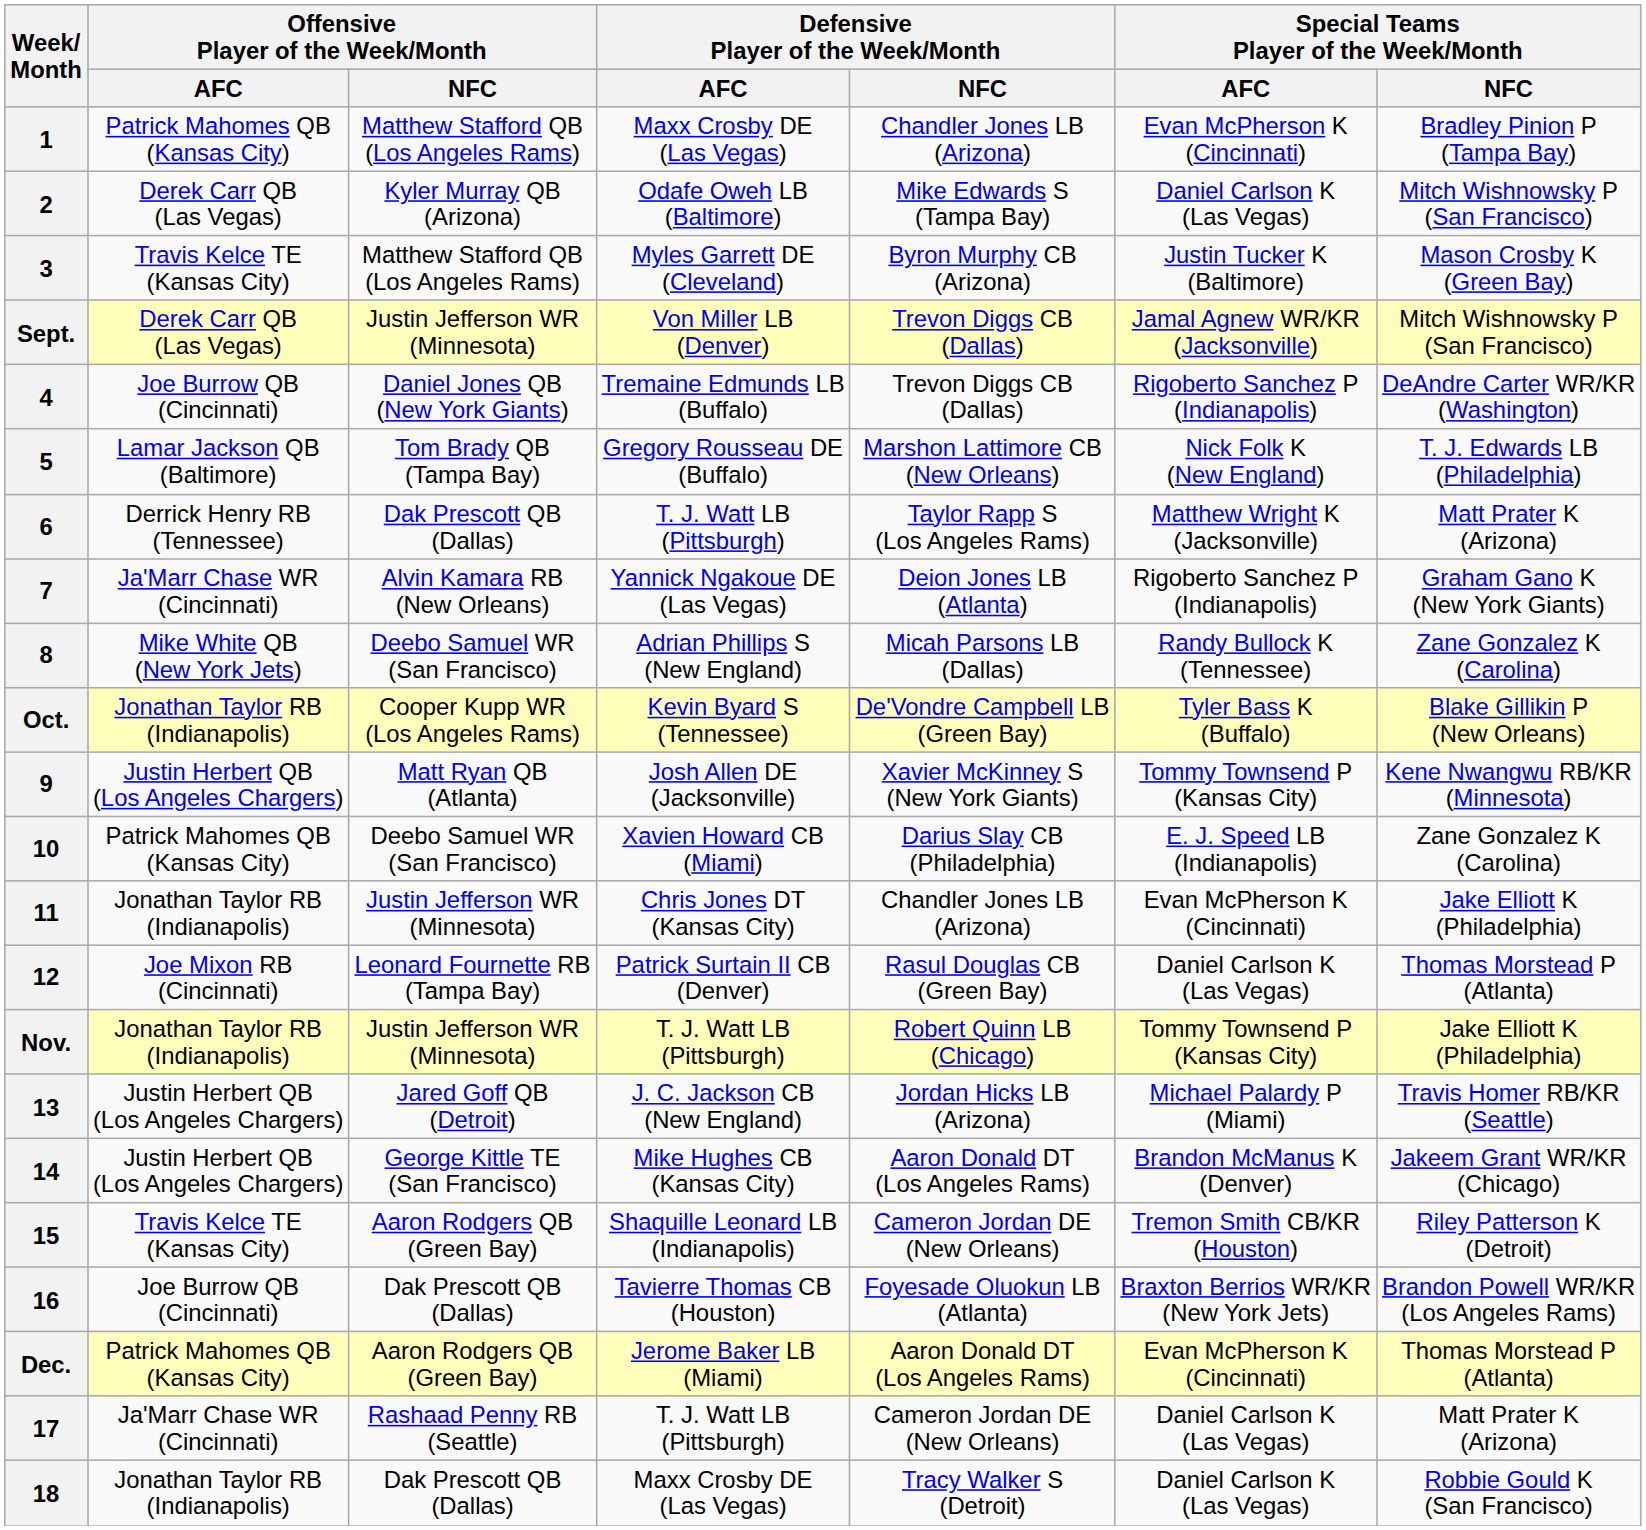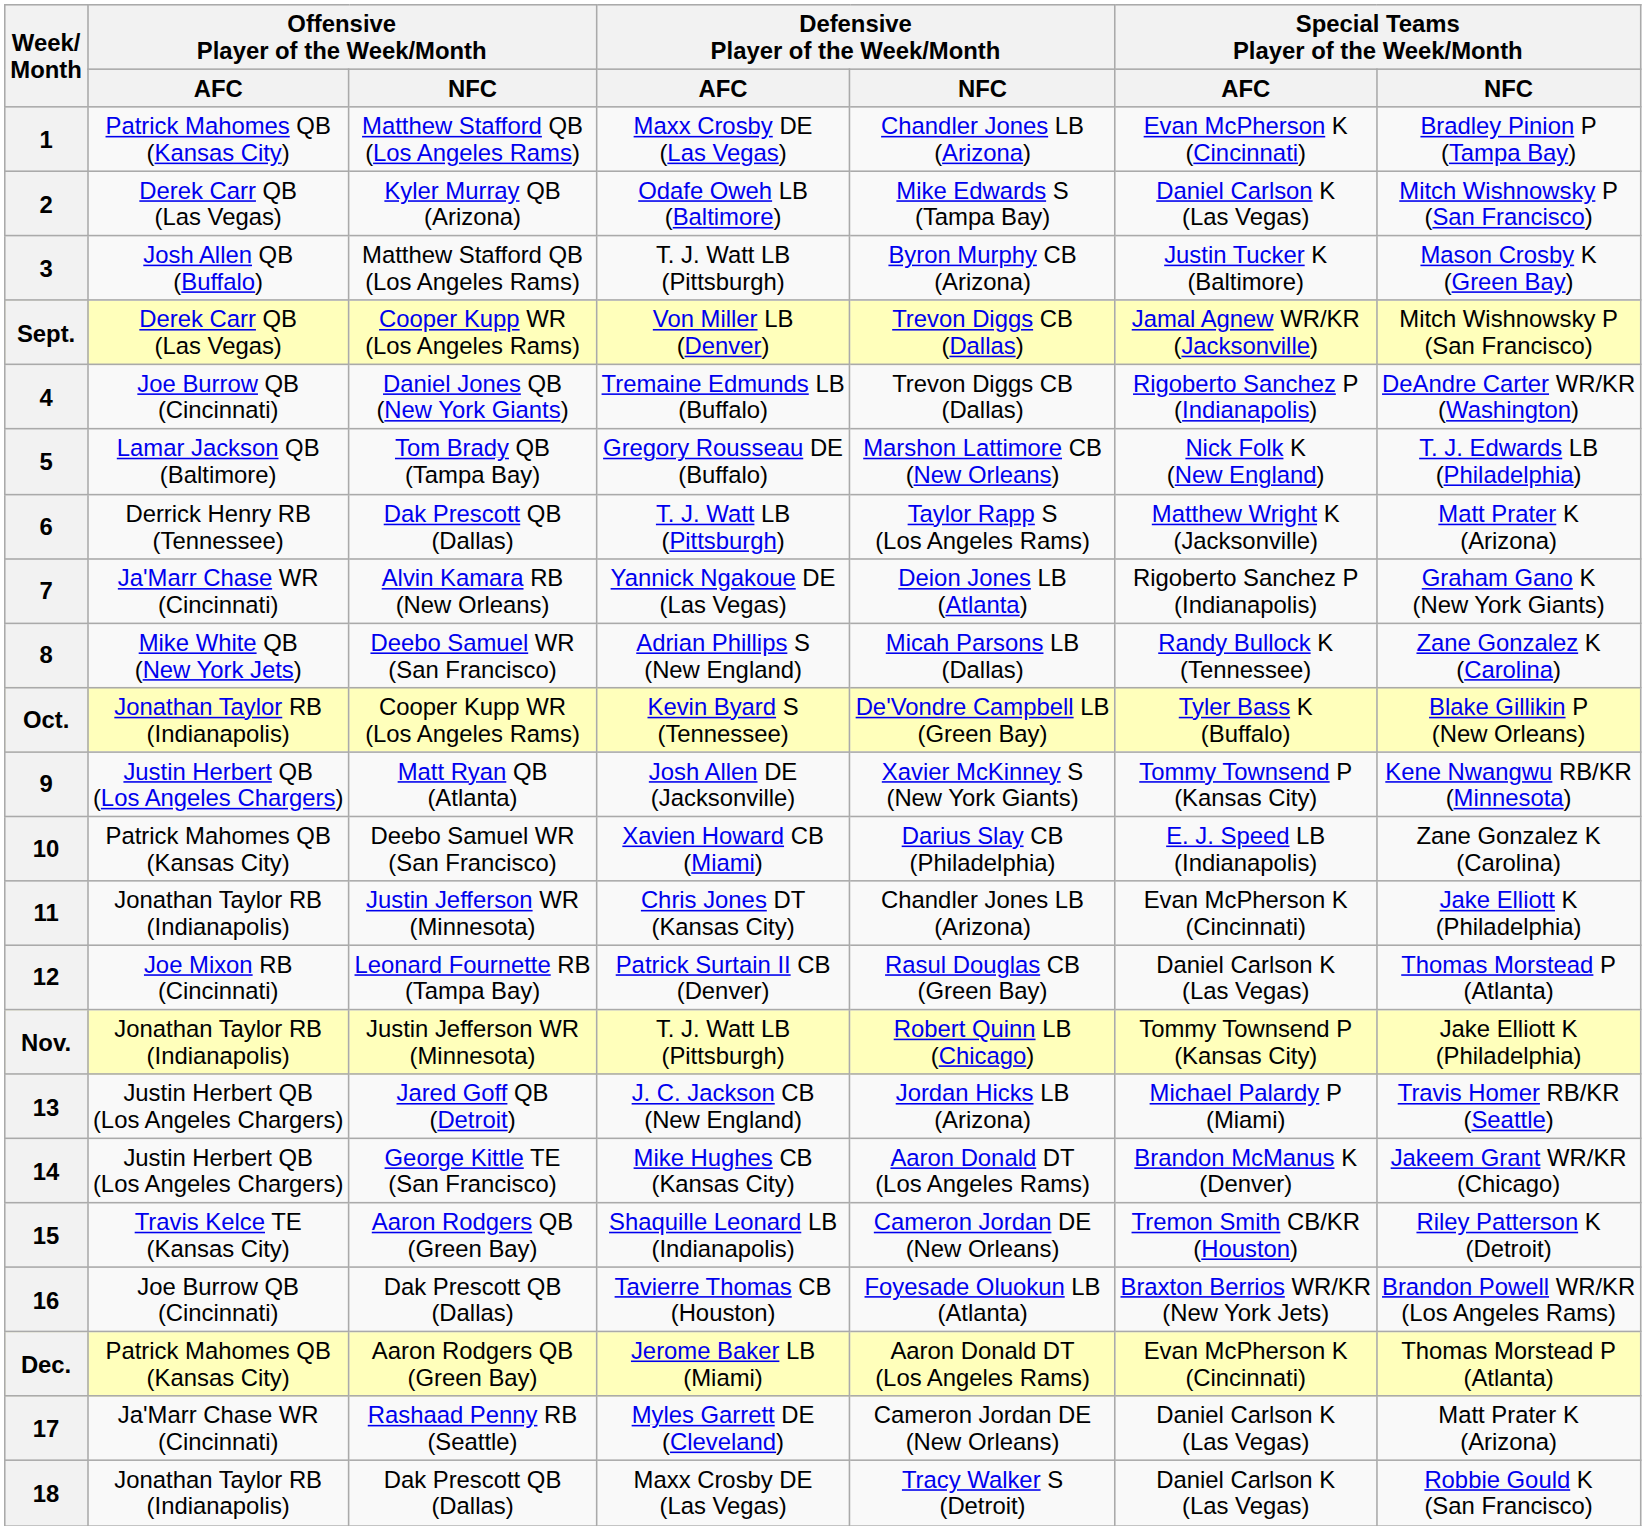3 | Offensive Player of the Week/Month / AFC: Travis Kelce TE (Kansas City) -> Josh Allen QB (Buffalo)
3 | Defensive Player of the Week/Month / AFC: Myles Garrett DE (Cleveland) -> T. J. Watt LB (Pittsburgh)
Sept. | Offensive Player of the Week/Month / NFC: Justin Jefferson WR (Minnesota) -> Cooper Kupp WR (Los Angeles Rams)
17 | Defensive Player of the Week/Month / AFC: T. J. Watt LB (Pittsburgh) -> Myles Garrett DE (Cleveland)
